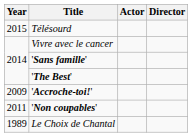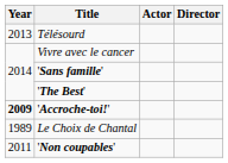Télésourd | Year: 2015 -> 2013
'Accroche-toi!' | Year: normal -> bold
rows swapped: 'Non coupables' <-> Le Choix de Chantal
